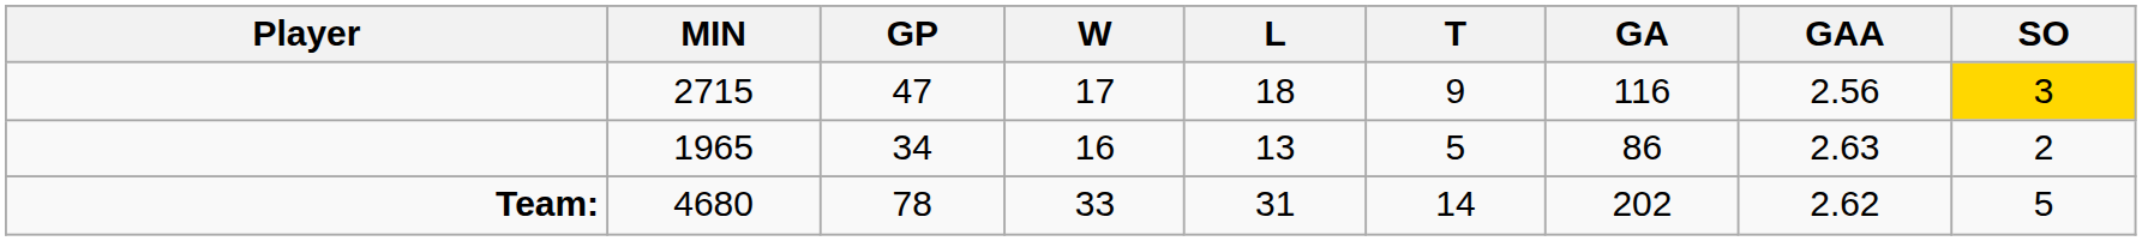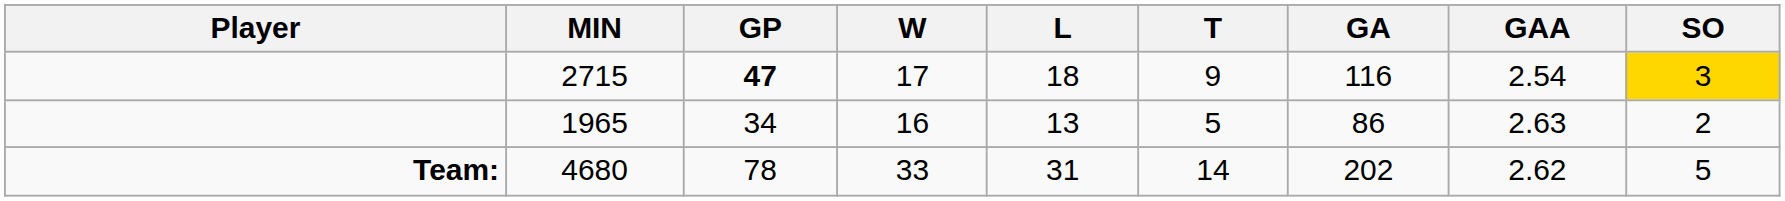2715 | GP: normal -> bold
2715 | GAA: 2.56 -> 2.54
